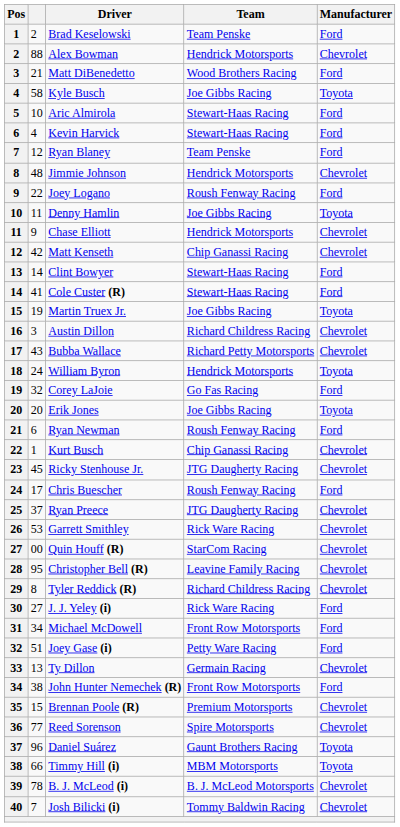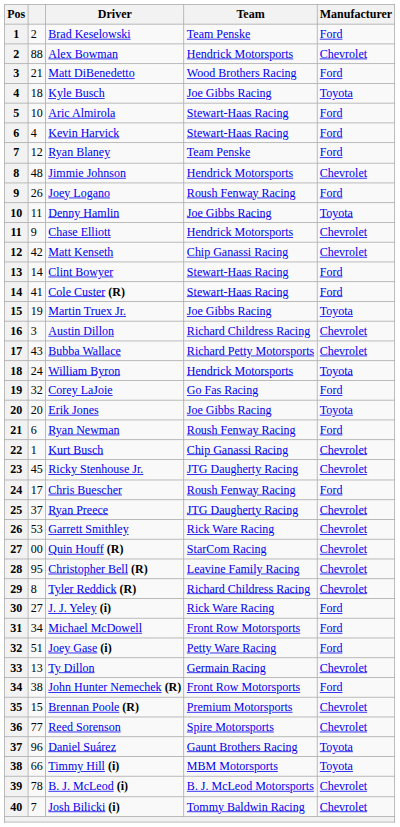Kyle Busch | column 2: 58 -> 18
Joey Logano | column 2: 22 -> 26
